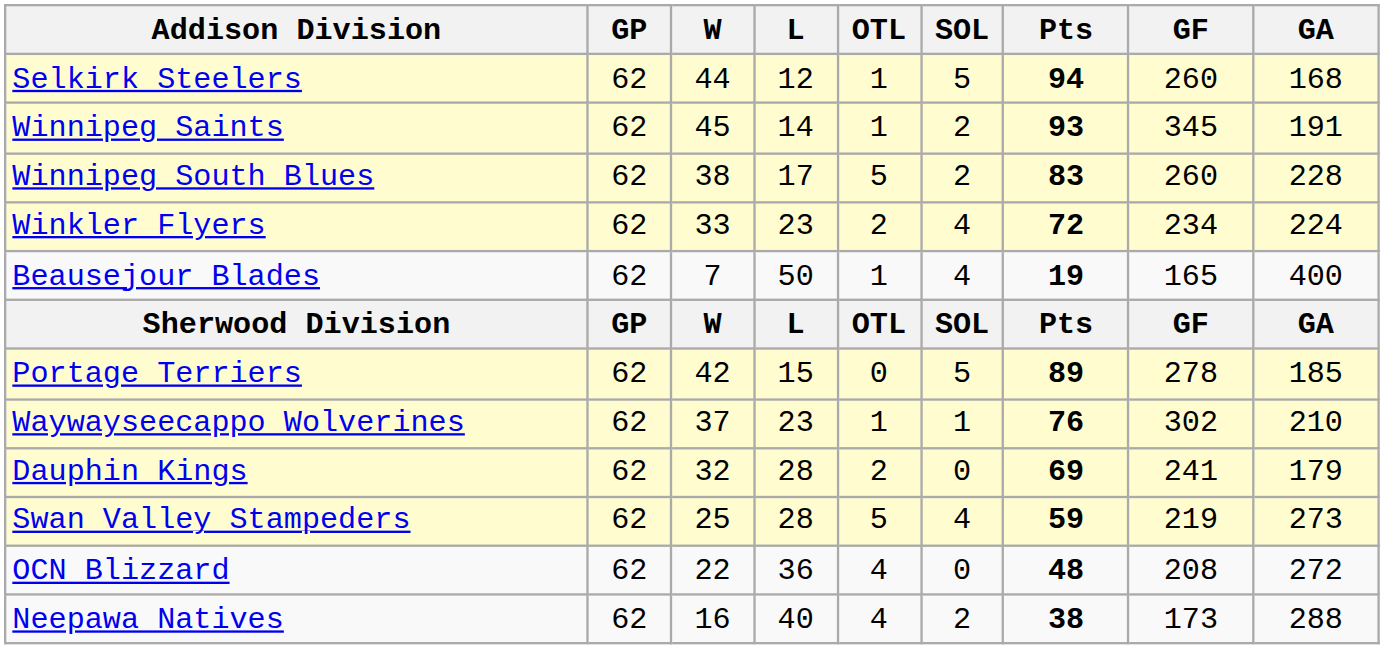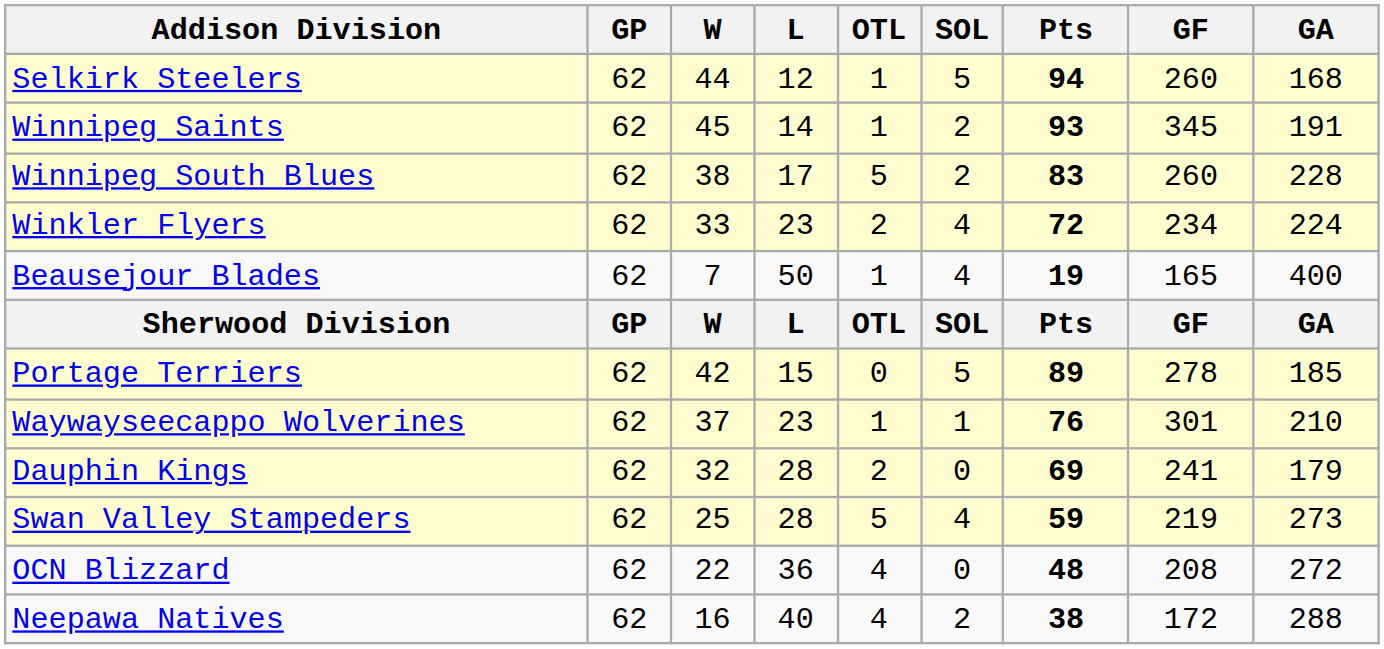Waywayseecappo Wolverines | GF: 302 -> 301
Neepawa Natives | GF: 173 -> 172
